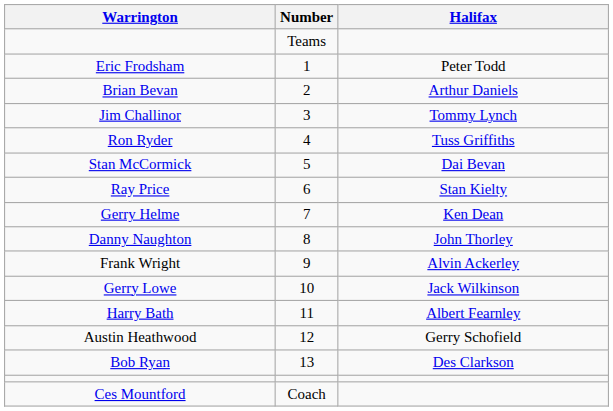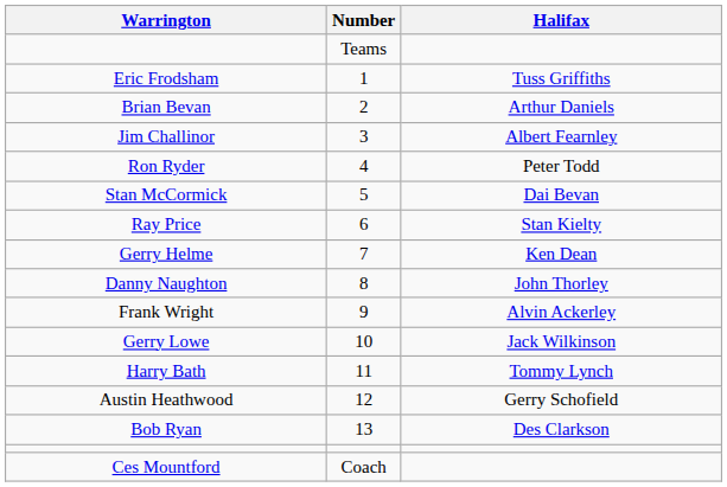Eric Frodsham | Halifax: Peter Todd -> Tuss Griffiths
Jim Challinor | Halifax: Tommy Lynch -> Albert Fearnley
Ron Ryder | Halifax: Tuss Griffiths -> Peter Todd
Harry Bath | Halifax: Albert Fearnley -> Tommy Lynch
